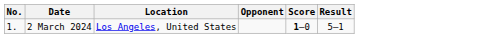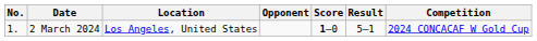+ column: Competition | 2024 CONCACAF W Gold Cup
